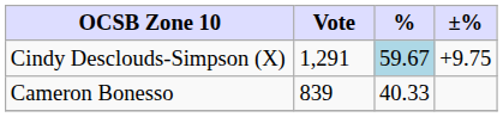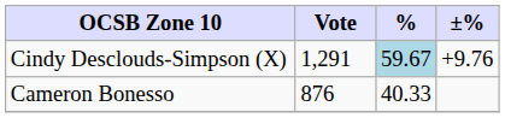Cindy Desclouds-Simpson (X) | ±%: +9.75 -> +9.76
Cameron Bonesso | Vote: 839 -> 876
